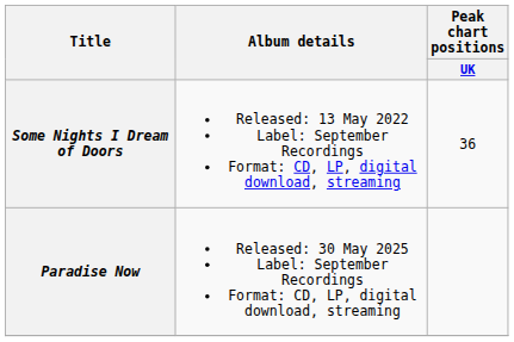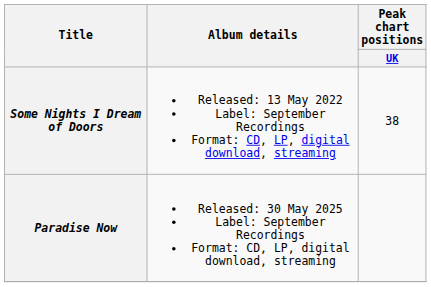Some Nights I Dream of Doors | Peak chart positions / UK: 36 -> 38
